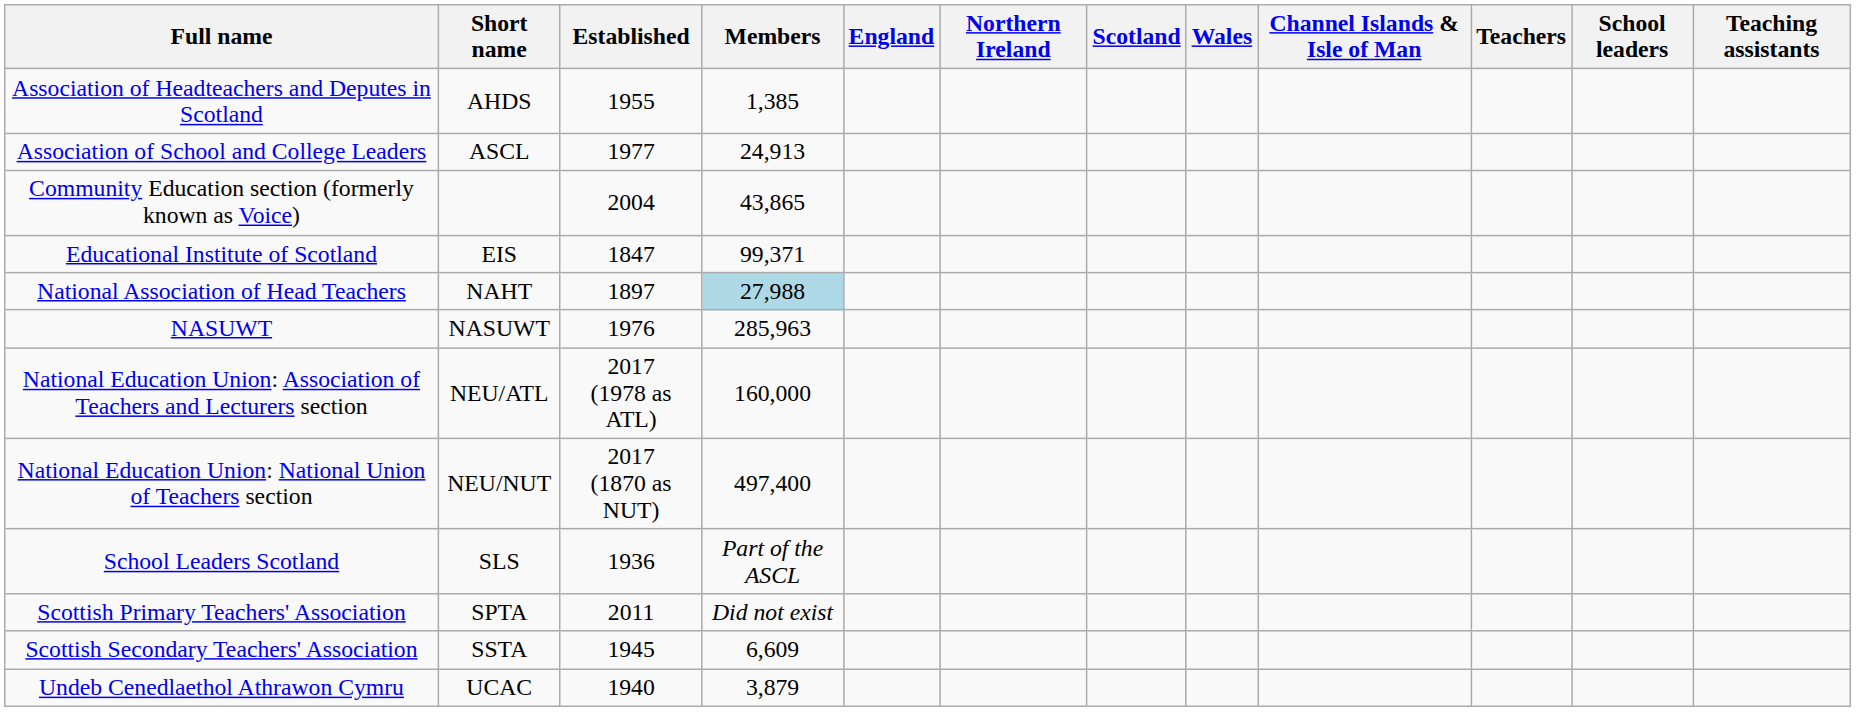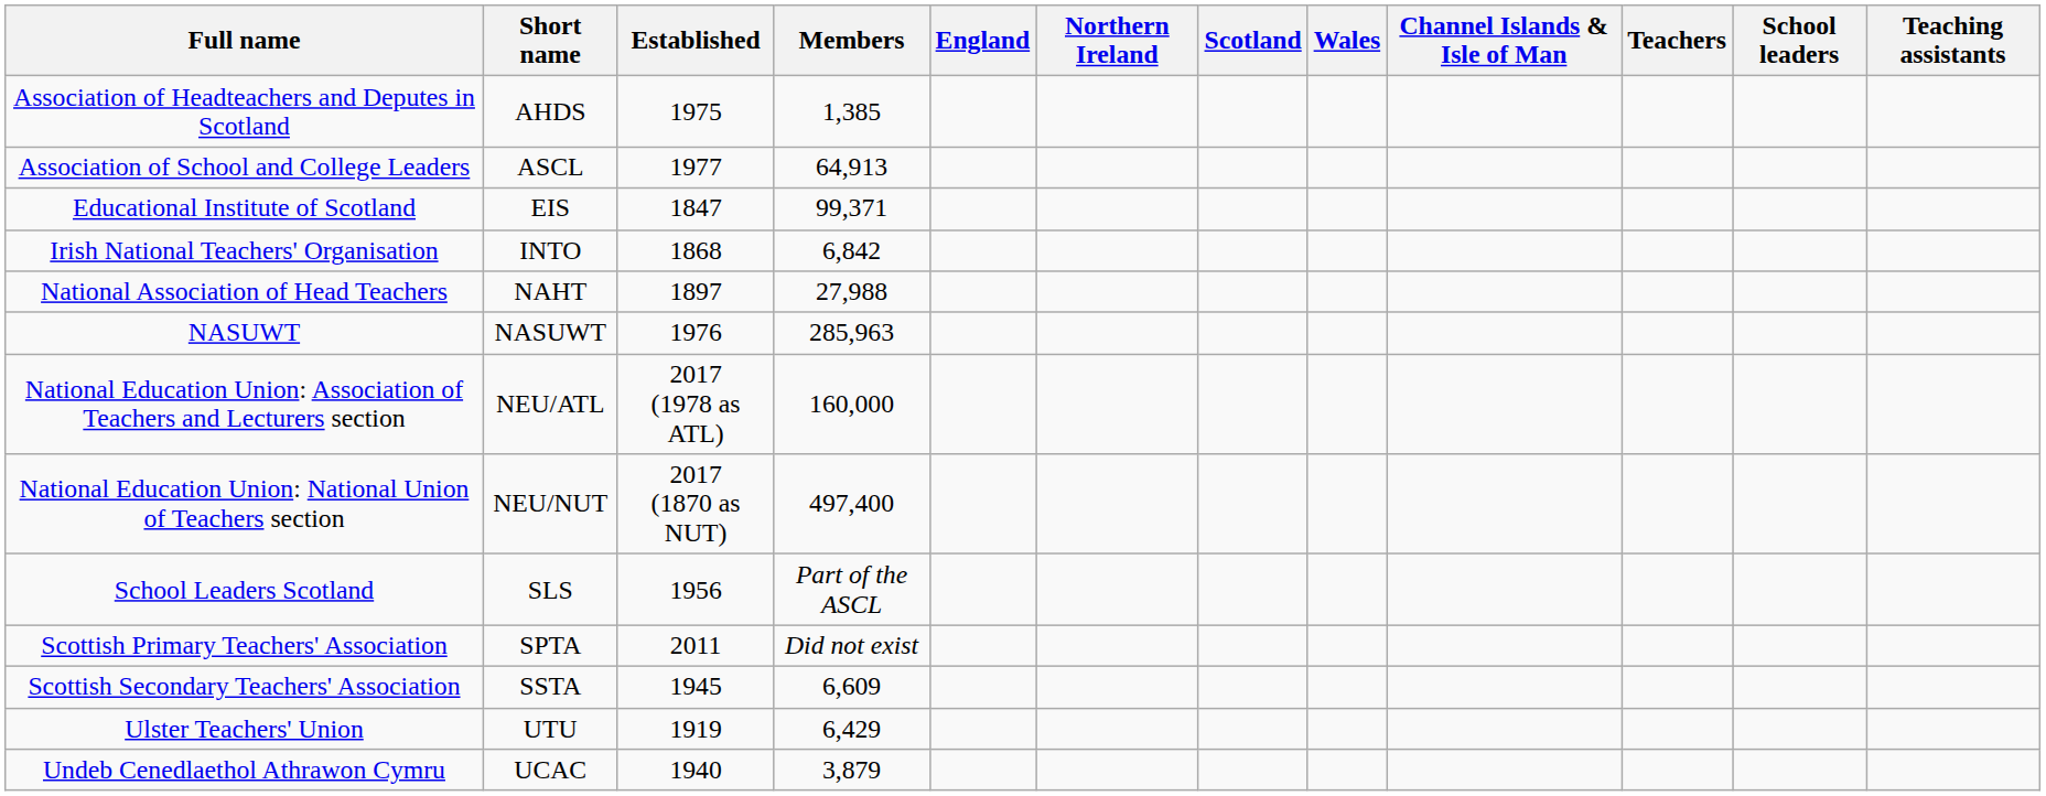Association of Headteachers and Deputes in Scotland | Established: 1955 -> 1975
Association of School and College Leaders | Members: 24,913 -> 64,913
- row: Community Education section (formerly known as Voice) | 2004 | 43,865
+ row: Irish National Teachers' Organisation | INTO | 1868 | 6,842
National Association of Head Teachers | Members: lightblue background -> no background
School Leaders Scotland | Established: 1936 -> 1956
+ row: Ulster Teachers' Union | UTU | 1919 | 6,429
